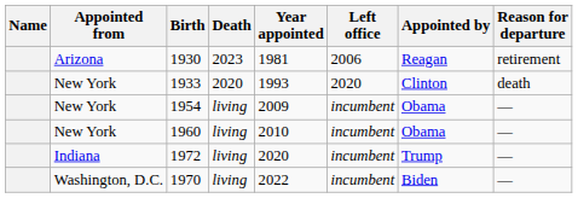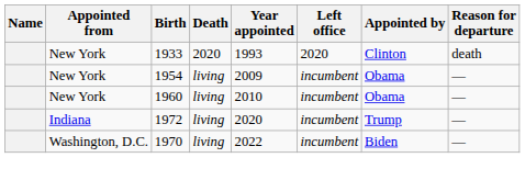- row: Arizona | 1930 | 2023 | 1981 | 2006 | Reagan | retirement
